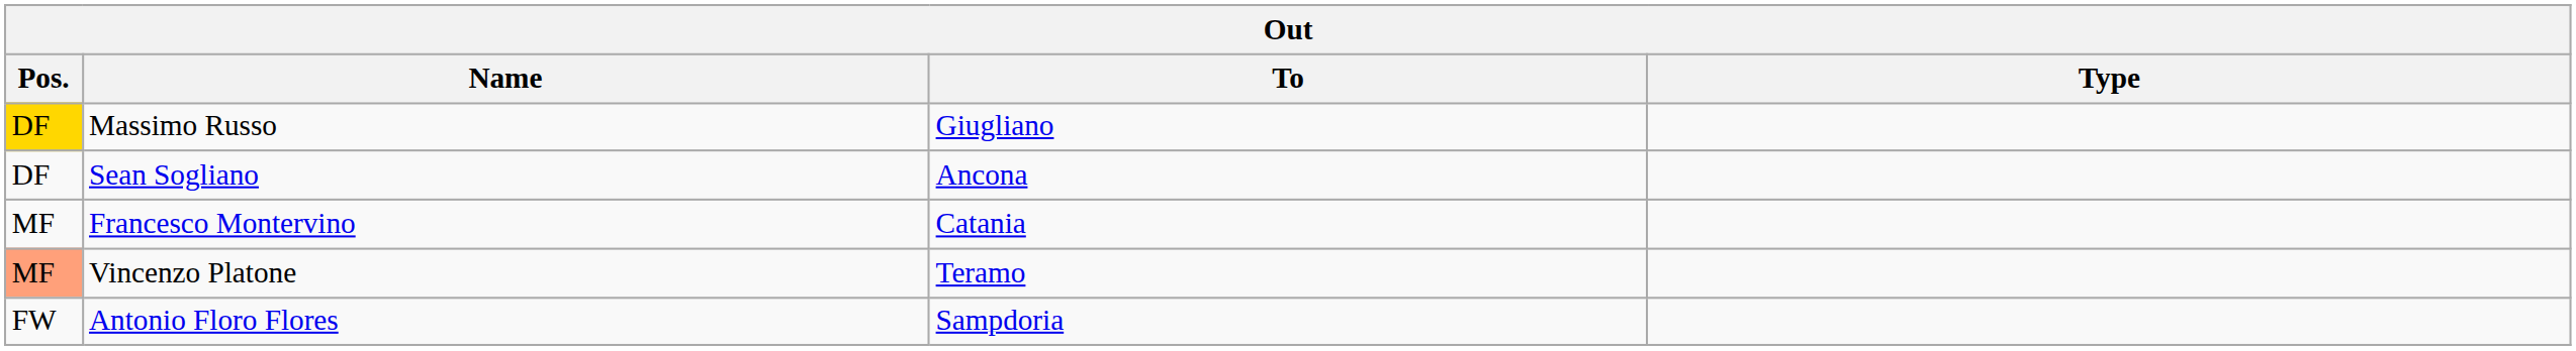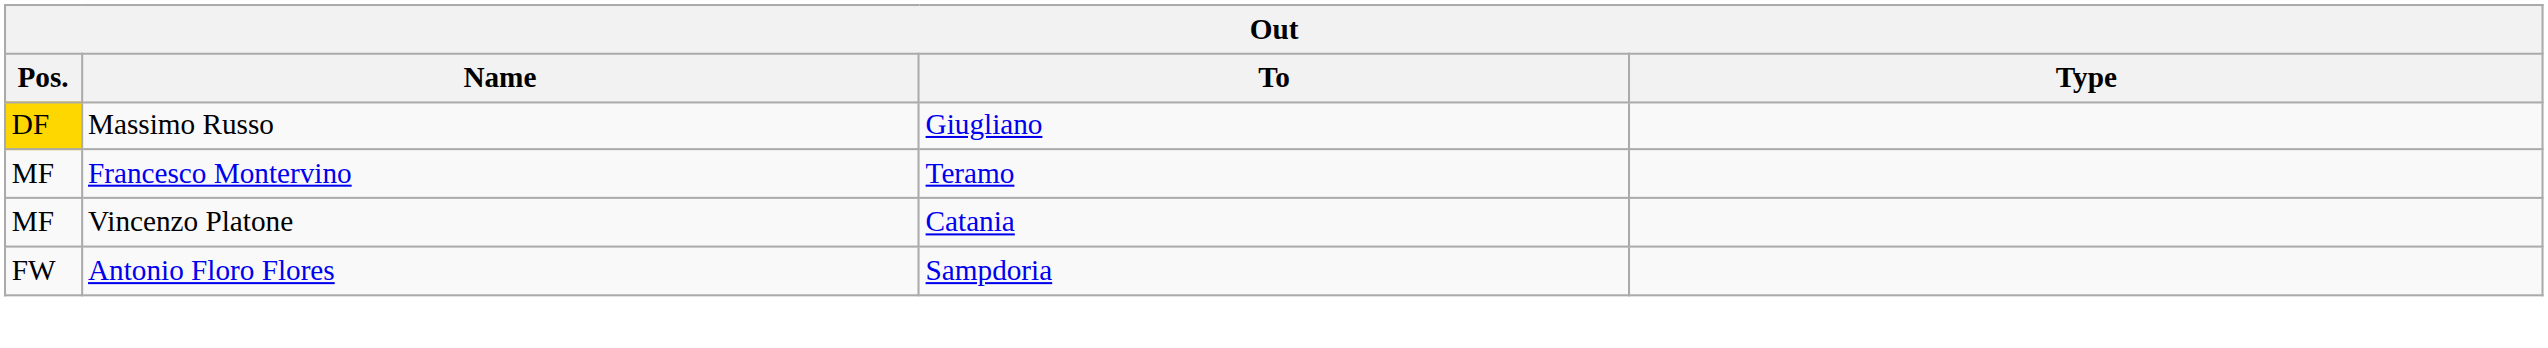- row: DF | Sean Sogliano | Ancona
Francesco Montervino | To: Catania -> Teramo
Vincenzo Platone | Pos.: lightsalmon background -> no background
Vincenzo Platone | To: Teramo -> Catania
